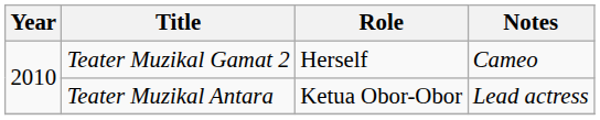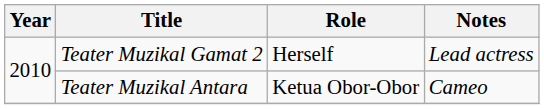Teater Muzikal Gamat 2 | Notes: Cameo -> Lead actress
Teater Muzikal Antara | Notes: Lead actress -> Cameo
